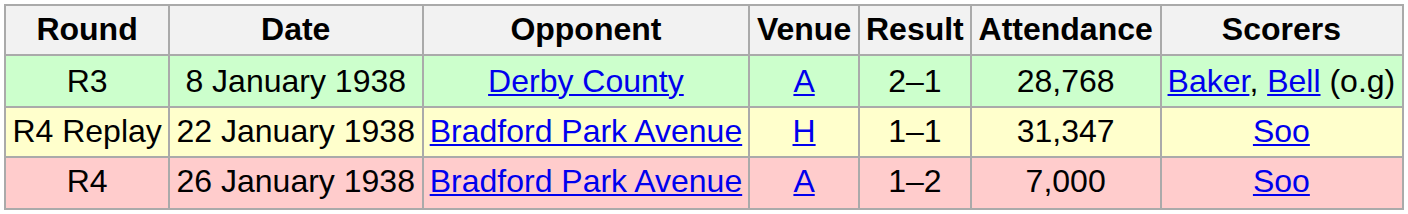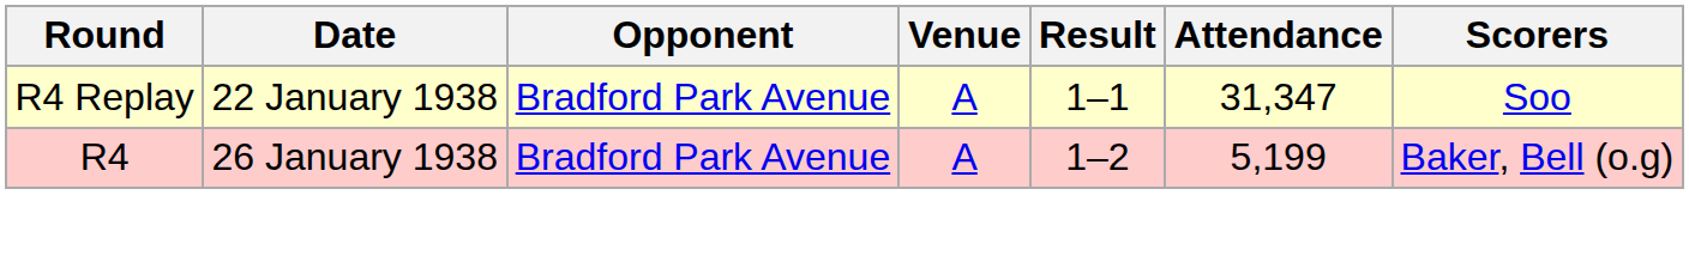- row: R3 | 8 January 1938 | Derby County | A | 2–1 | 28,768 | Baker, Bell (o.g)
22 January 1938 | Venue: H -> A
26 January 1938 | Attendance: 7,000 -> 5,199
26 January 1938 | Scorers: Soo -> Baker, Bell (o.g)
